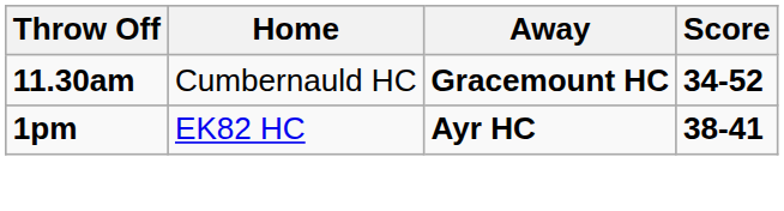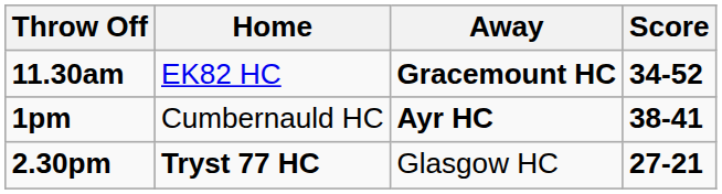11.30am | Home: Cumbernauld HC -> EK82 HC
1pm | Home: EK82 HC -> Cumbernauld HC
+ row: 2.30pm | Tryst 77 HC | Glasgow HC | 27-21
